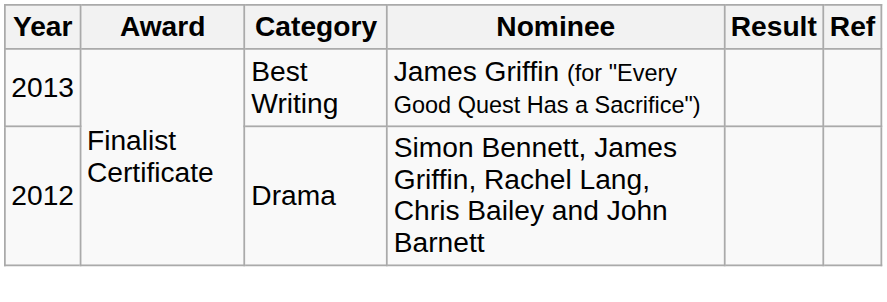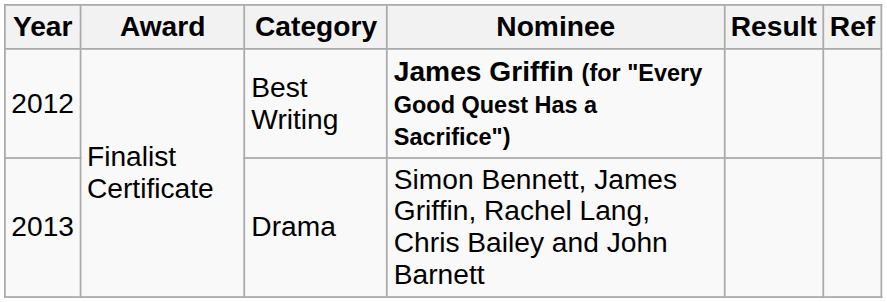Best Writing | Year: 2013 -> 2012
Best Writing | Nominee: normal -> bold
Drama | Year: 2012 -> 2013
